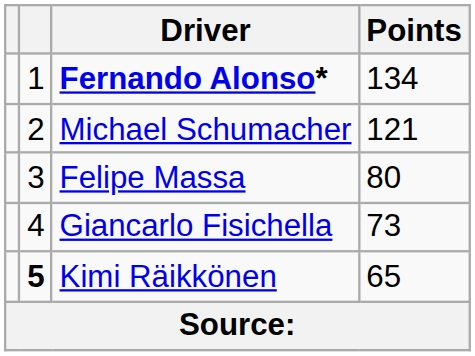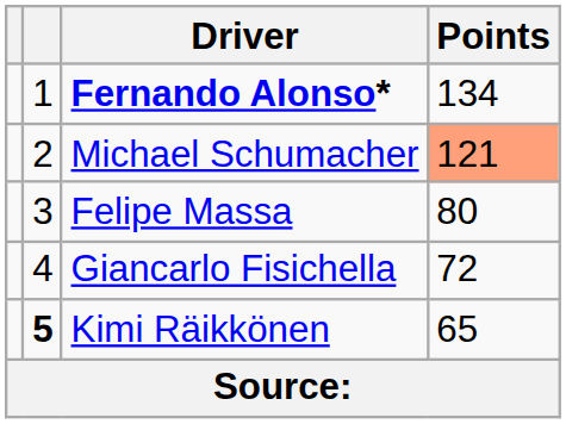Michael Schumacher | Points: no background -> lightsalmon background
Giancarlo Fisichella | Points: 73 -> 72
